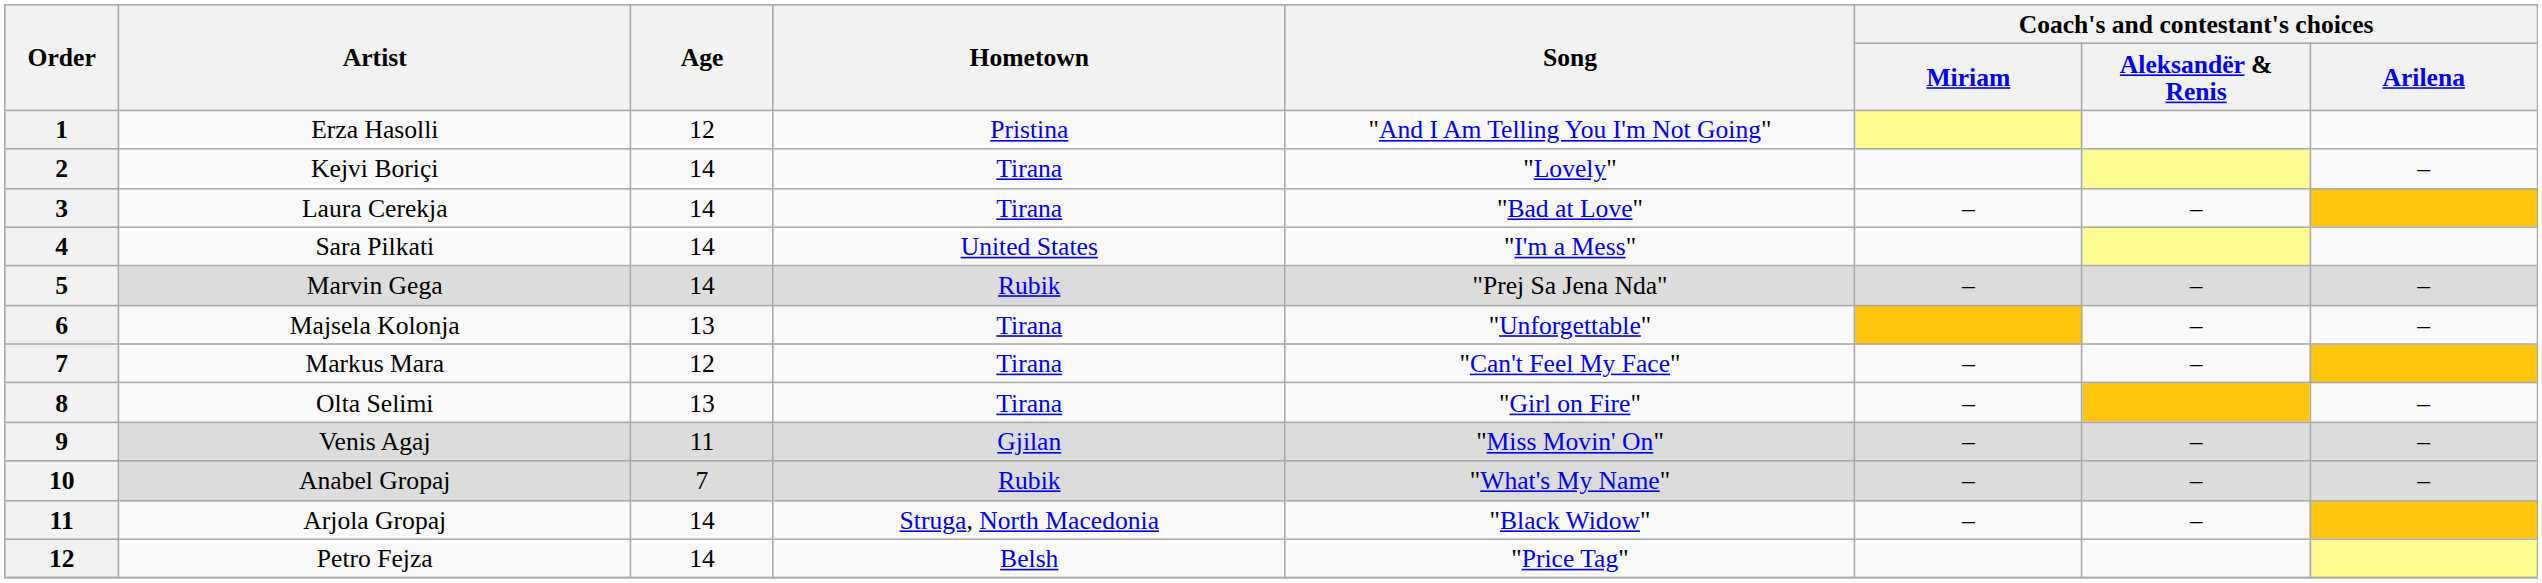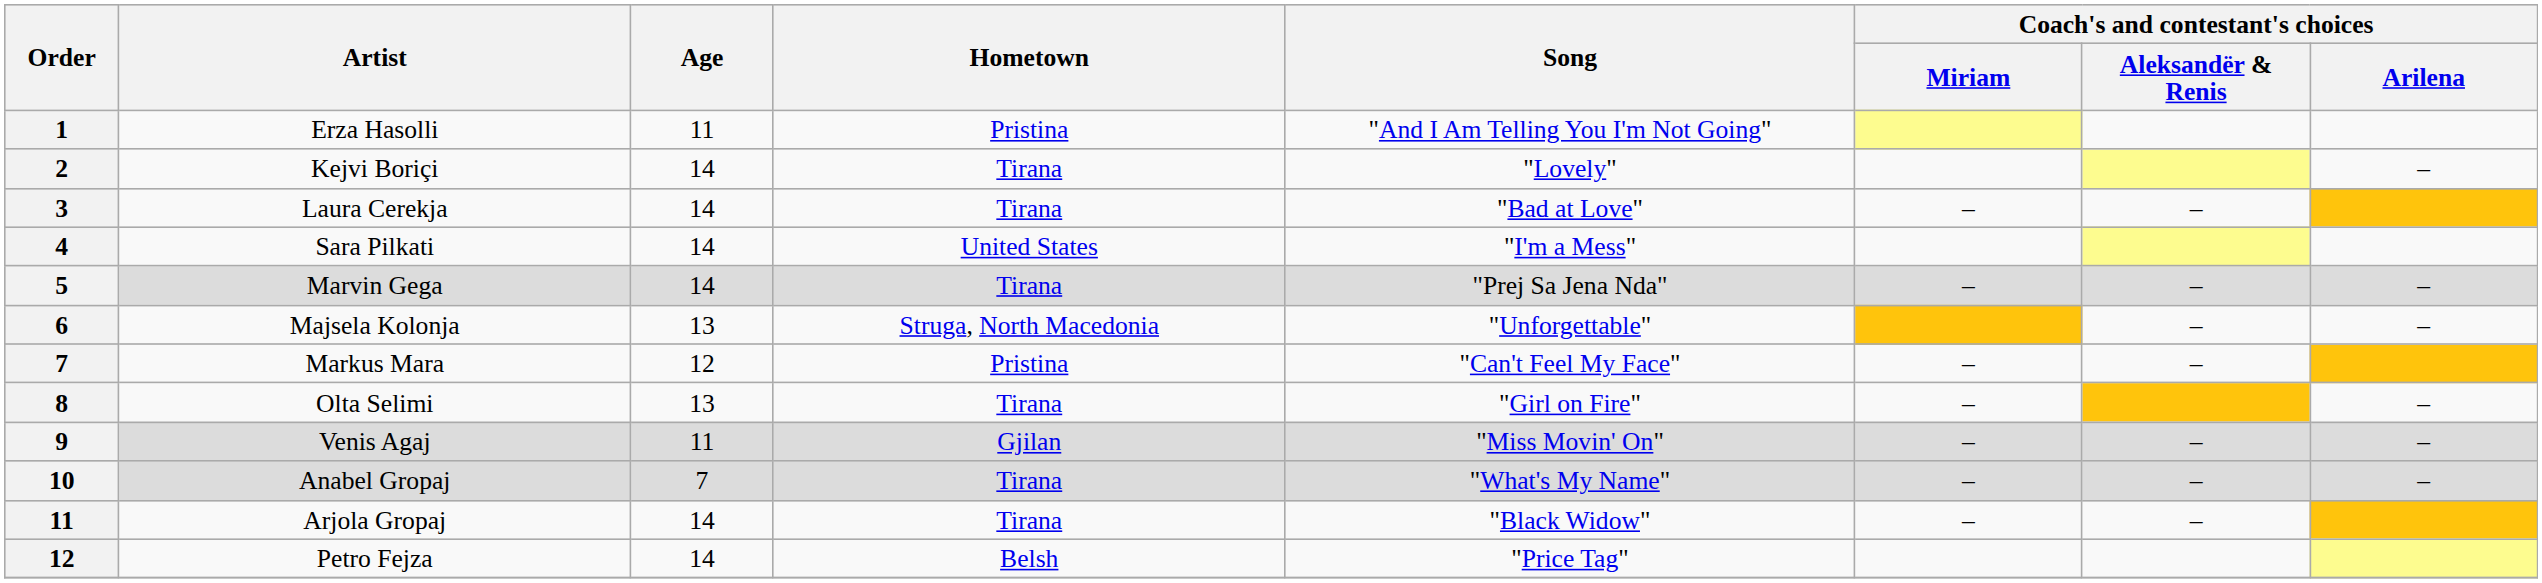Erza Hasolli | Age: 12 -> 11
Marvin Gega | Hometown: Rubik -> Tirana
Majsela Kolonja | Hometown: Tirana -> Struga, North Macedonia
Markus Mara | Hometown: Tirana -> Pristina
Anabel Gropaj | Hometown: Rubik -> Tirana
Arjola Gropaj | Hometown: Struga, North Macedonia -> Tirana
